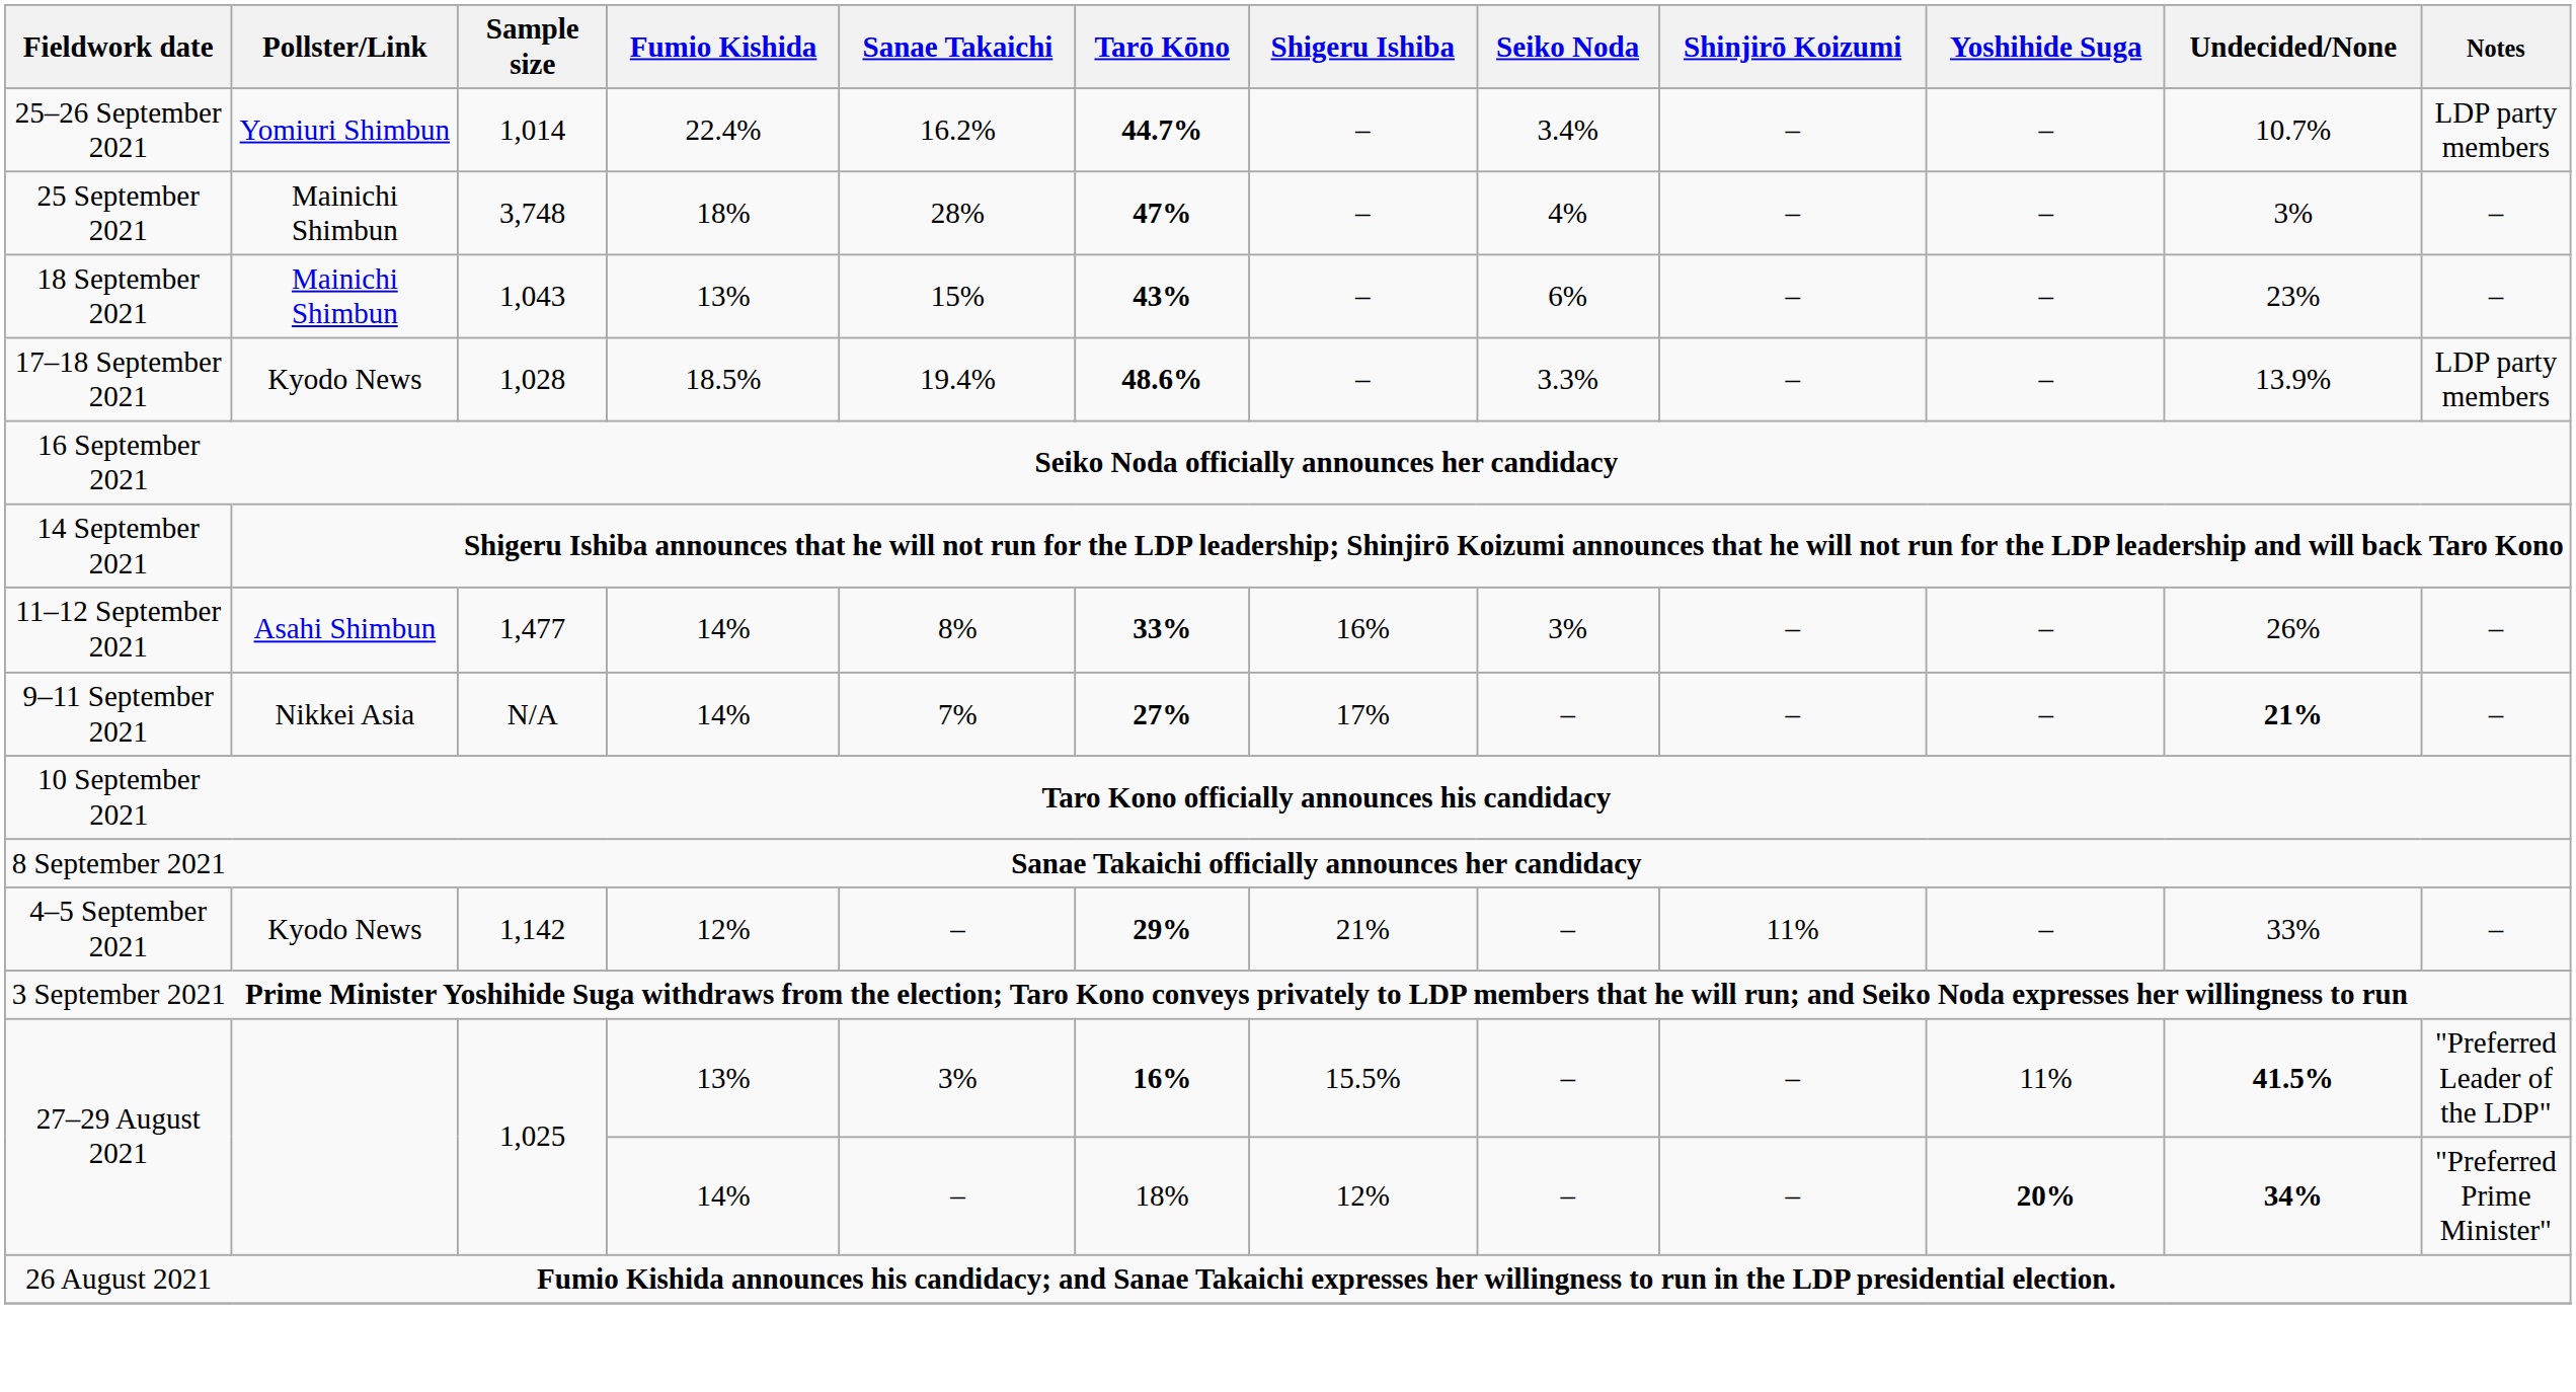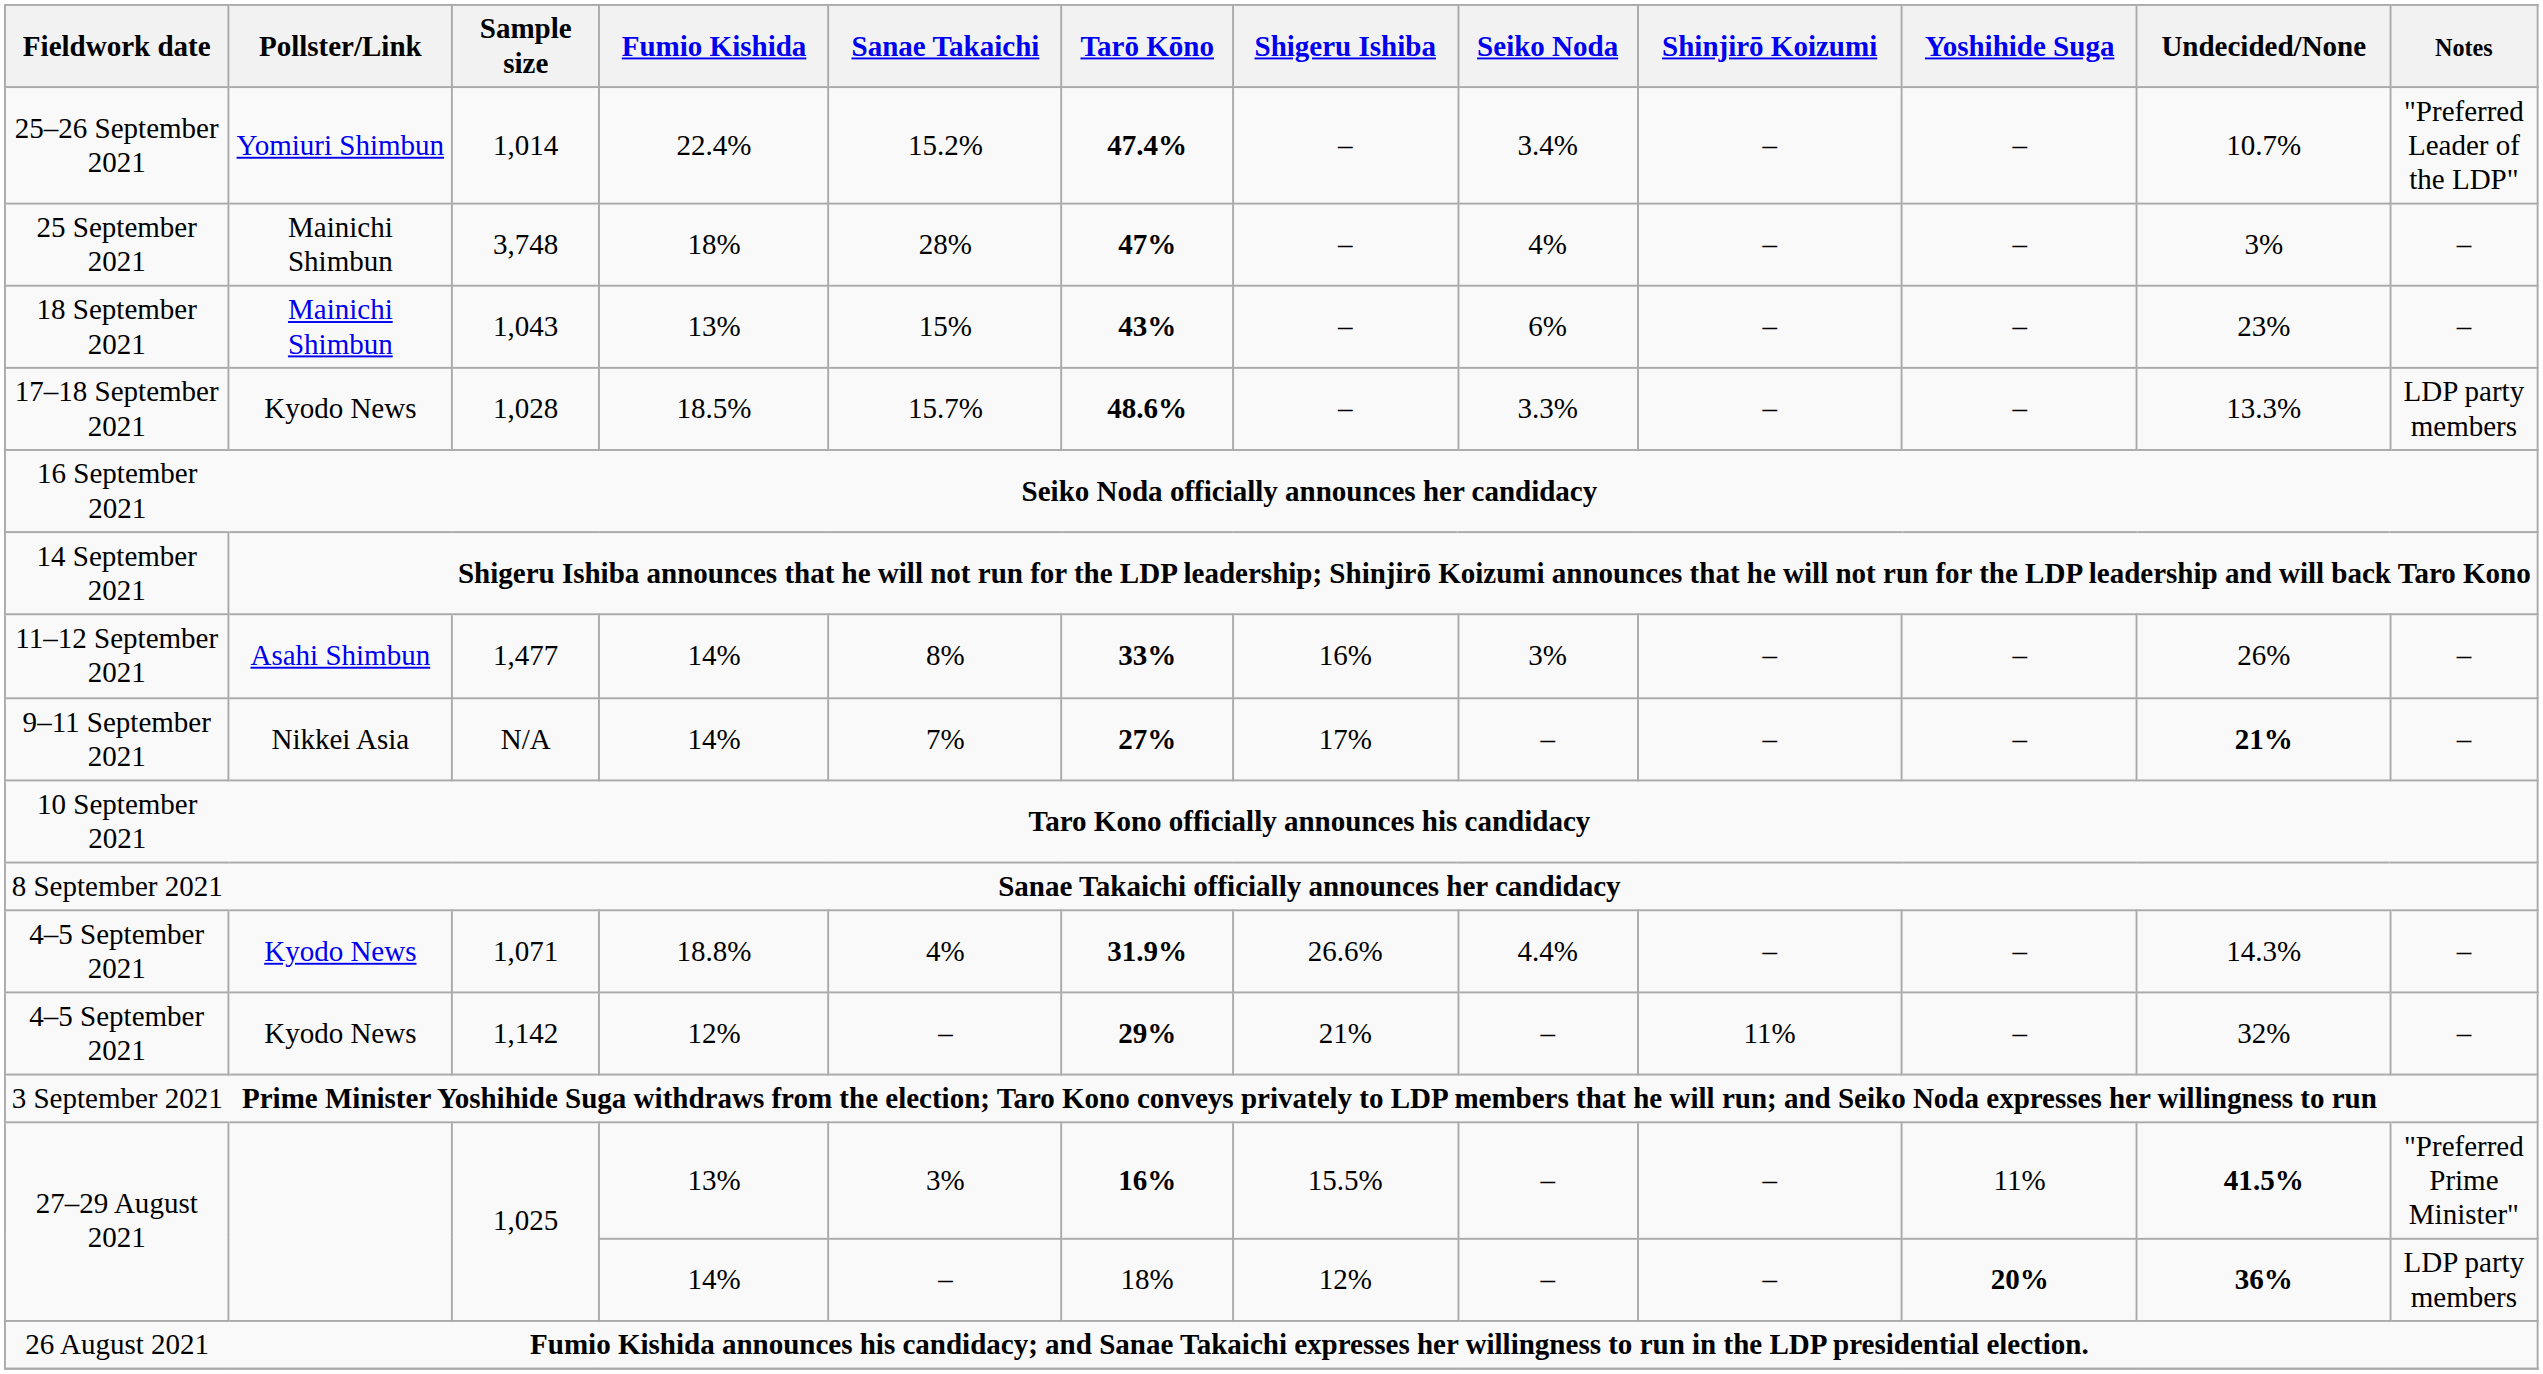1,014 | Sanae Takaichi: 16.2% -> 15.2%
1,014 | Tarō Kōno: 44.7% -> 47.4%
1,014 | Notes: LDP party members -> "Preferred Leader of the LDP"
1,028 | Sanae Takaichi: 19.4% -> 15.7%
1,028 | Undecided/None: 13.9% -> 13.3%
+ row: 4–5 September 2021 | Kyodo News | 1,071 | 18.8% | 4% | 31.9% | 26.6% | 4.4% | – | – | 14.3% | –
1,142 | Undecided/None: 33% -> 32%
1,025 / 13% | Notes: "Preferred Leader of the LDP" -> "Preferred Prime Minister"
1,025 / 14% | Undecided/None: 34% -> 36%
1,025 / 14% | Notes: "Preferred Prime Minister" -> LDP party members
